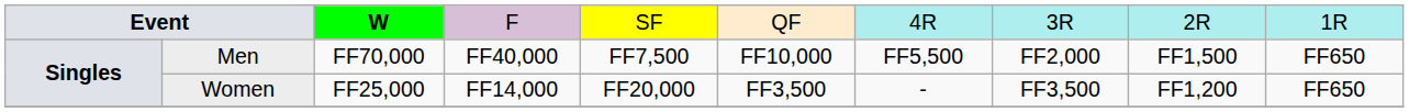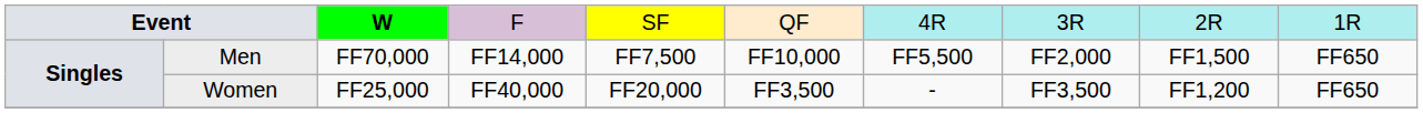Men | column 4: FF40,000 -> FF14,000
Women | column 4: FF14,000 -> FF40,000
